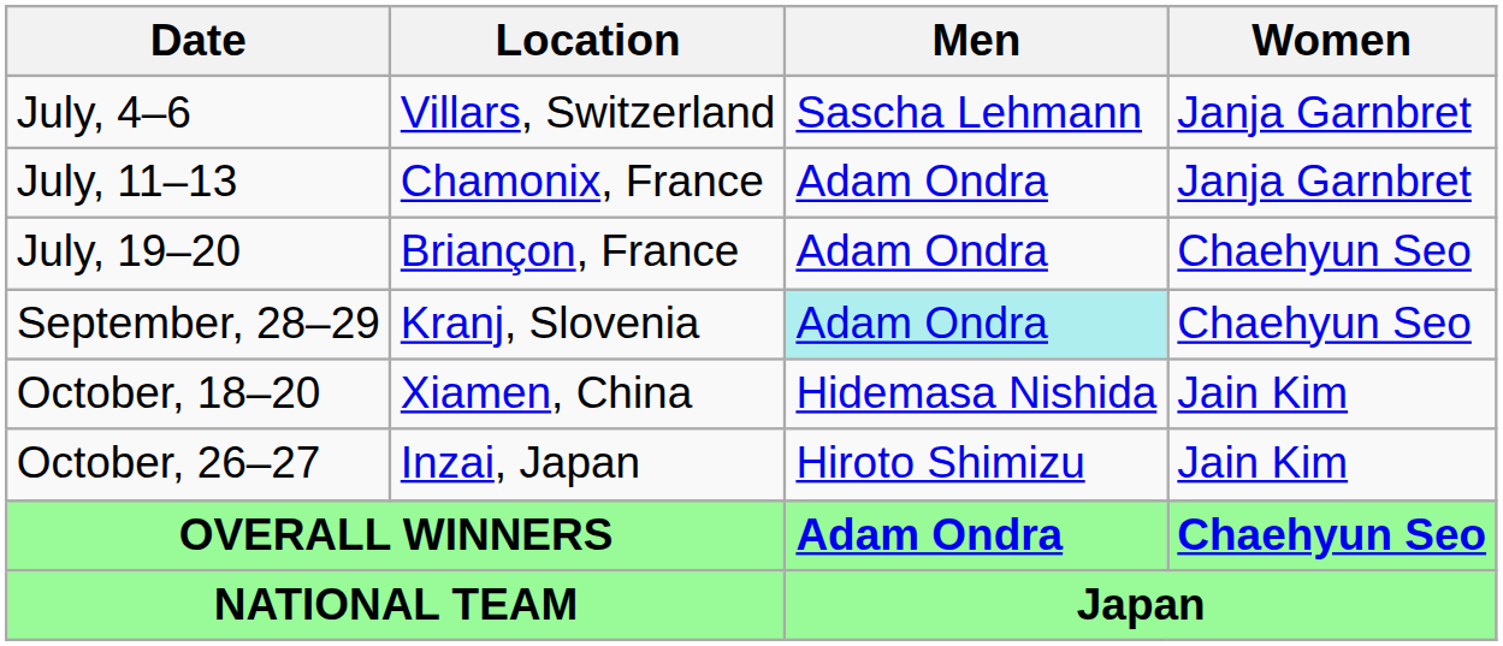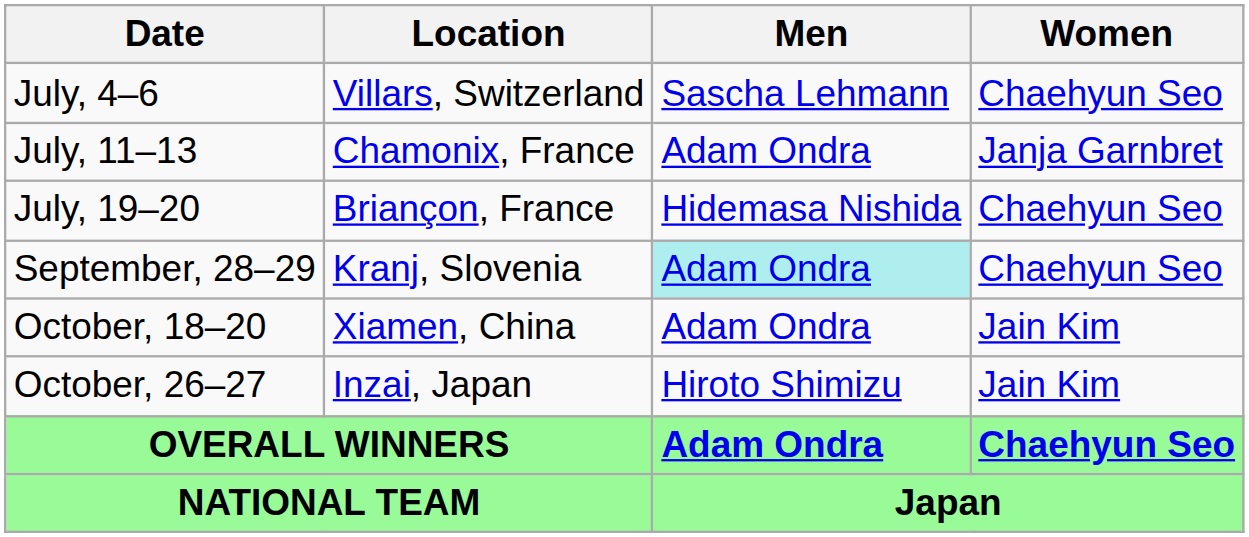July, 4–6 | Women: Janja Garnbret -> Chaehyun Seo
July, 19–20 | Men: Adam Ondra -> Hidemasa Nishida
October, 18–20 | Men: Hidemasa Nishida -> Adam Ondra
